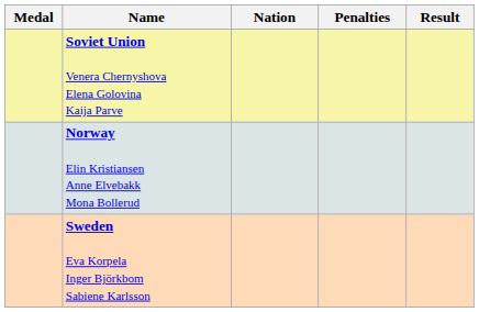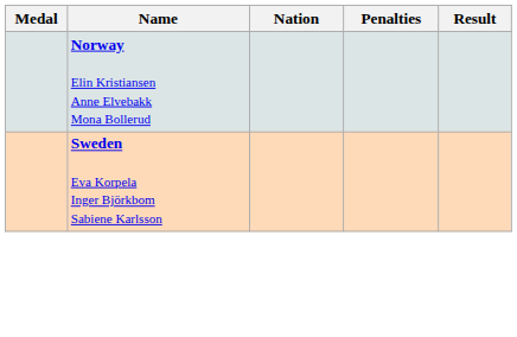- row: Soviet Union Venera Chernyshova Elena Golovina Kaija Parve
